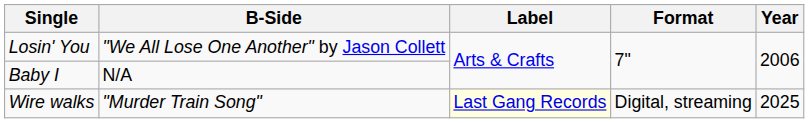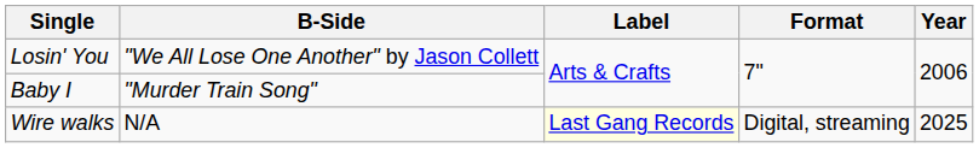Baby I | B-Side: N/A -> "Murder Train Song"
Wire walks | B-Side: "Murder Train Song" -> N/A
